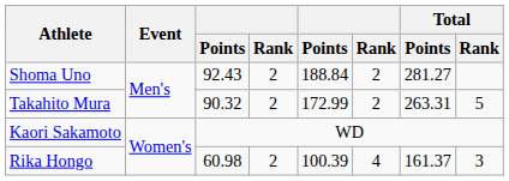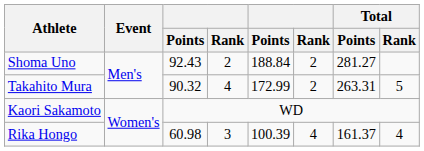Takahito Mura | column 4: 2 -> 4
Rika Hongo | column 4: 2 -> 3
Rika Hongo | Total / Rank: 3 -> 4
